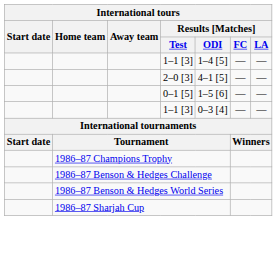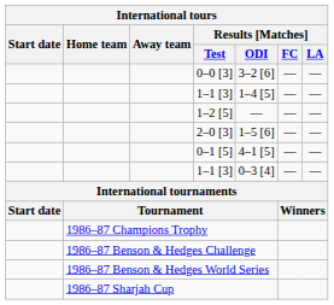+ row: 0–0 [3] | 3–2 [6] | — | —
+ row: 1–2 [5] | — | — | —
2–0 [3] | Results [Matches] / ODI: 4–1 [5] -> 1–5 [6]
0–1 [5] | Results [Matches] / ODI: 1–5 [6] -> 4–1 [5]
